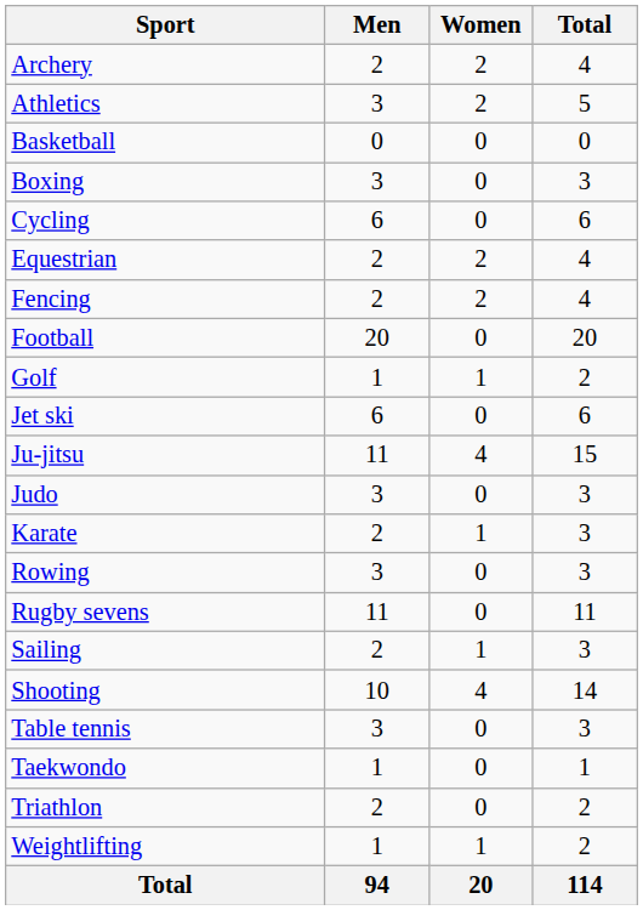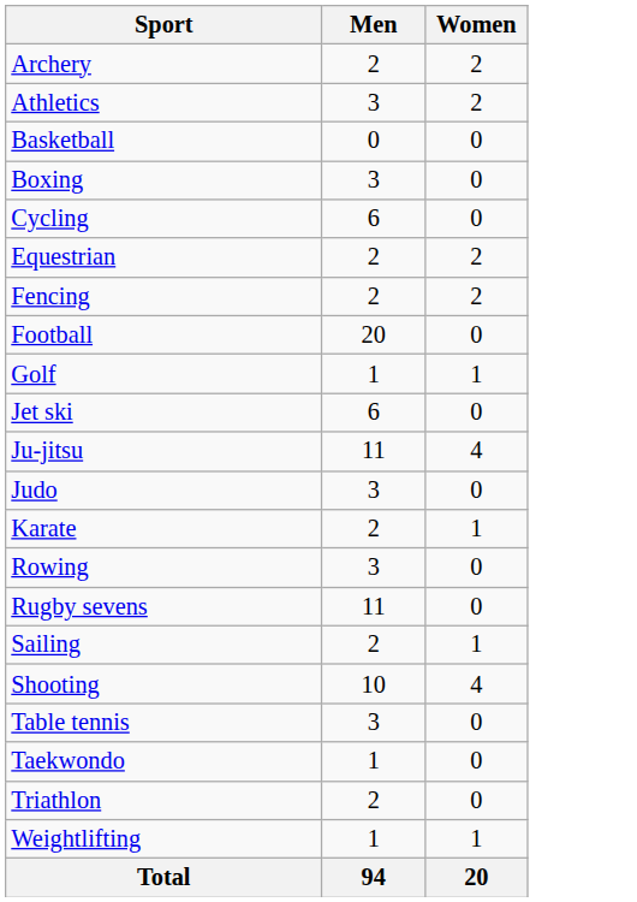- column: Total | 4 | 5 | 0 | 3 | 6 | 4 | 4 | 20 | 2 | 6 | 15 | 3 | 3 | 3 | 11 | 3 | 14 | 3 | 1 | 2 | 2 | 114
